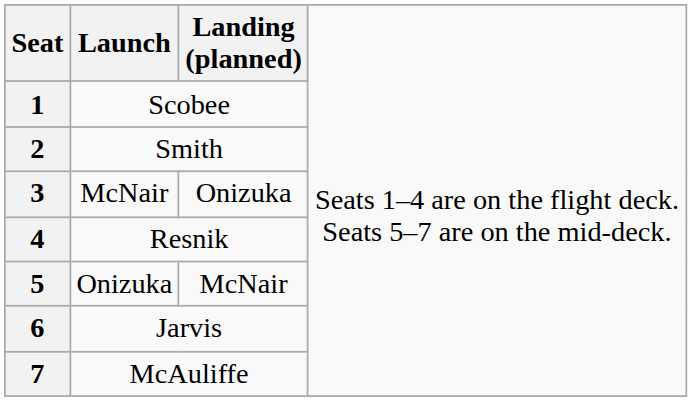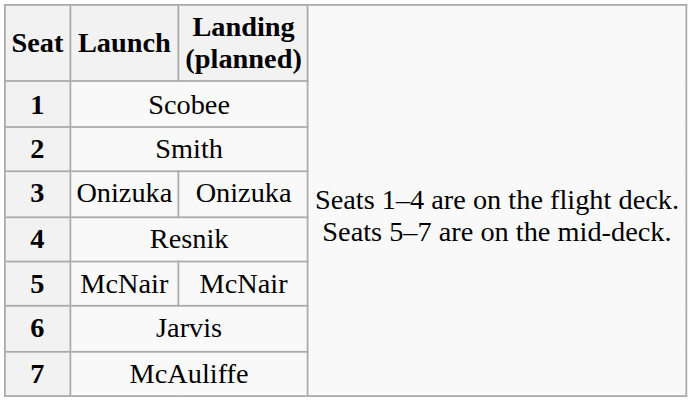3 | column 2: McNair -> Onizuka
5 | column 2: Onizuka -> McNair
